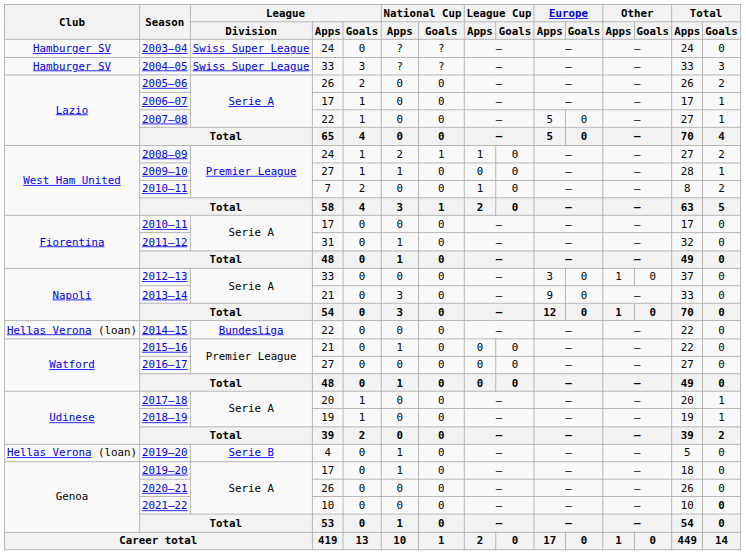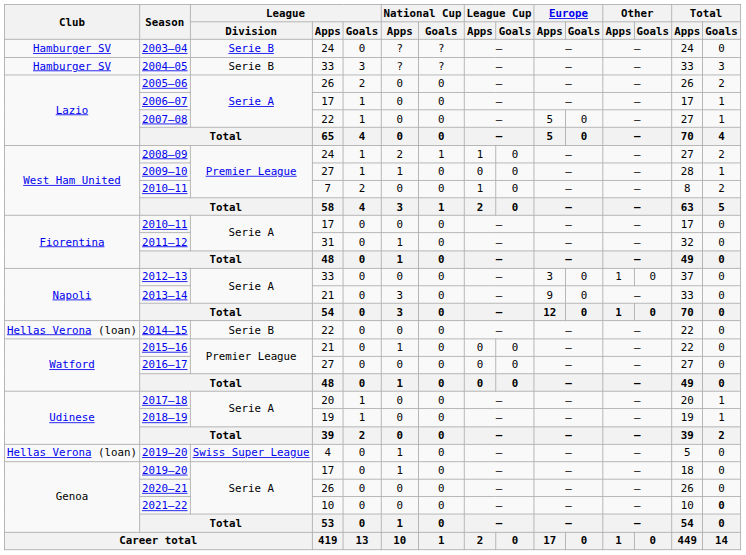2003–04 | League / Division: Swiss Super League -> Serie B
2004–05 | League / Division: Swiss Super League -> Serie B
2014–15 | League / Division: Bundesliga -> Serie B
2019–20 / 4 | League / Division: Serie B -> Swiss Super League
